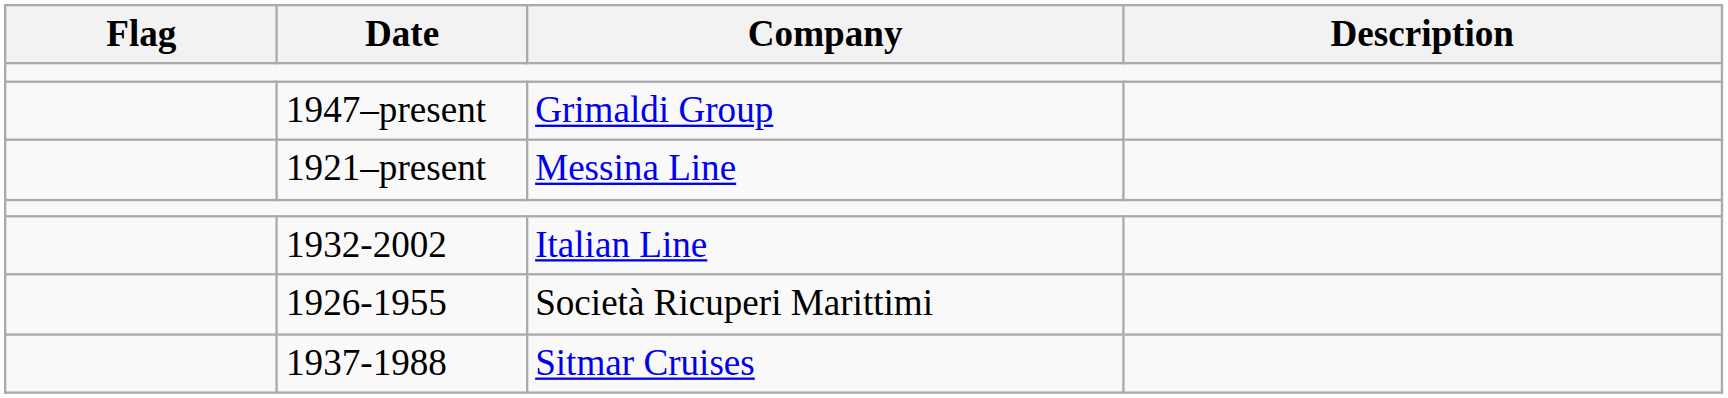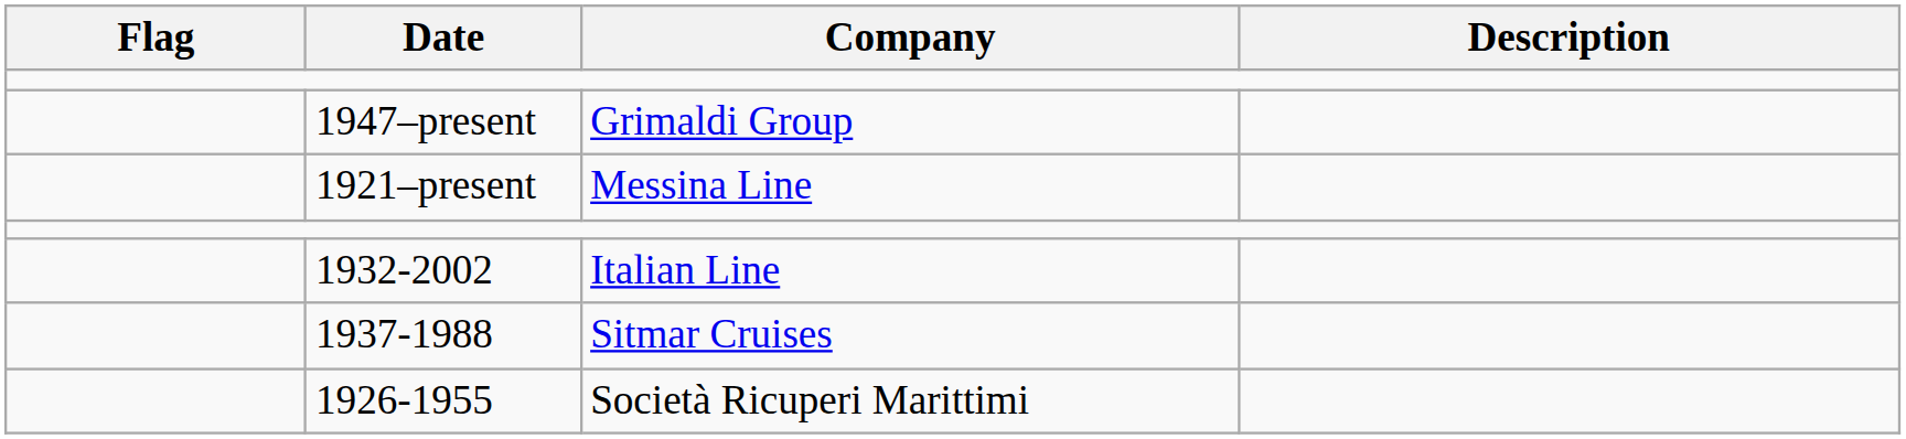rows swapped: 1937-1988 <-> 1926-1955
